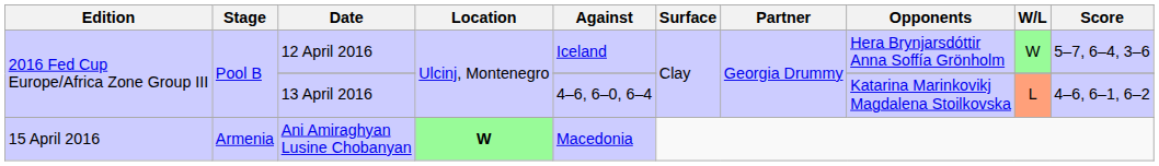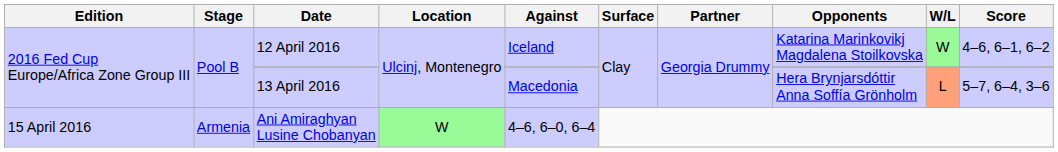12 April 2016 | Opponents: Hera Brynjarsdóttir Anna Soffía Grönholm -> Katarina Marinkovikj Magdalena Stoilkovska
12 April 2016 | Score: 5–7, 6–4, 3–6 -> 4–6, 6–1, 6–2
13 April 2016 | Against: 4–6, 6–0, 6–4 -> Macedonia
13 April 2016 | Opponents: Katarina Marinkovikj Magdalena Stoilkovska -> Hera Brynjarsdóttir Anna Soffía Grönholm
13 April 2016 | Score: 4–6, 6–1, 6–2 -> 5–7, 6–4, 3–6
Ani Amiraghyan Lusine Chobanyan | Location: bold -> normal
Ani Amiraghyan Lusine Chobanyan | Against: Macedonia -> 4–6, 6–0, 6–4
